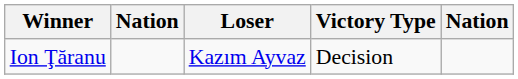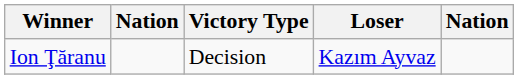columns swapped: Victory Type <-> Loser
